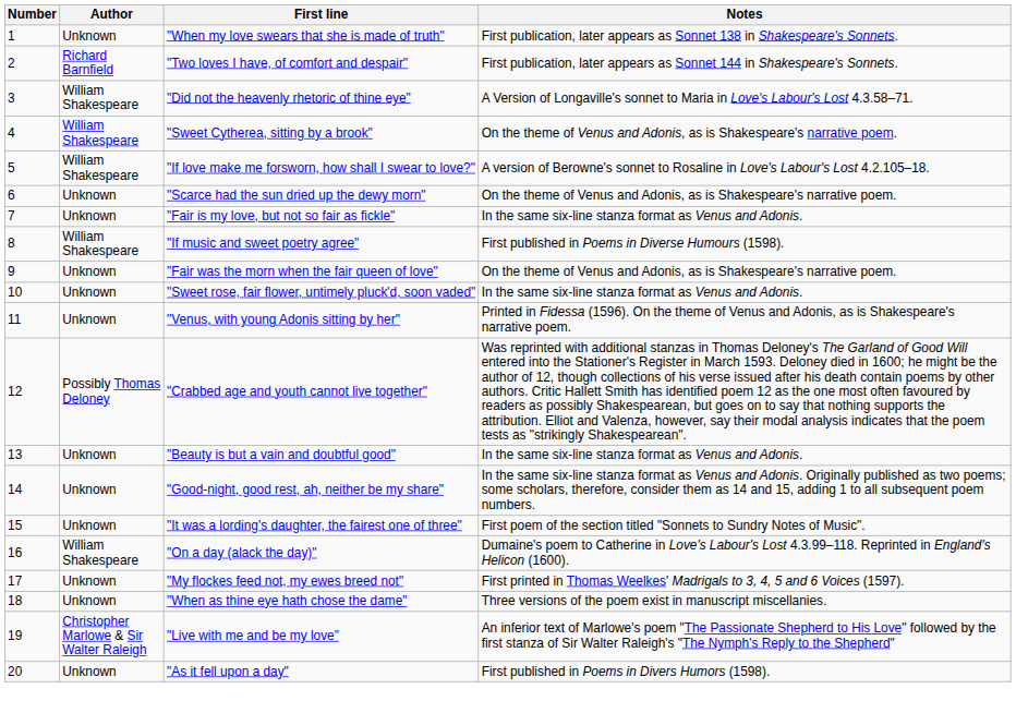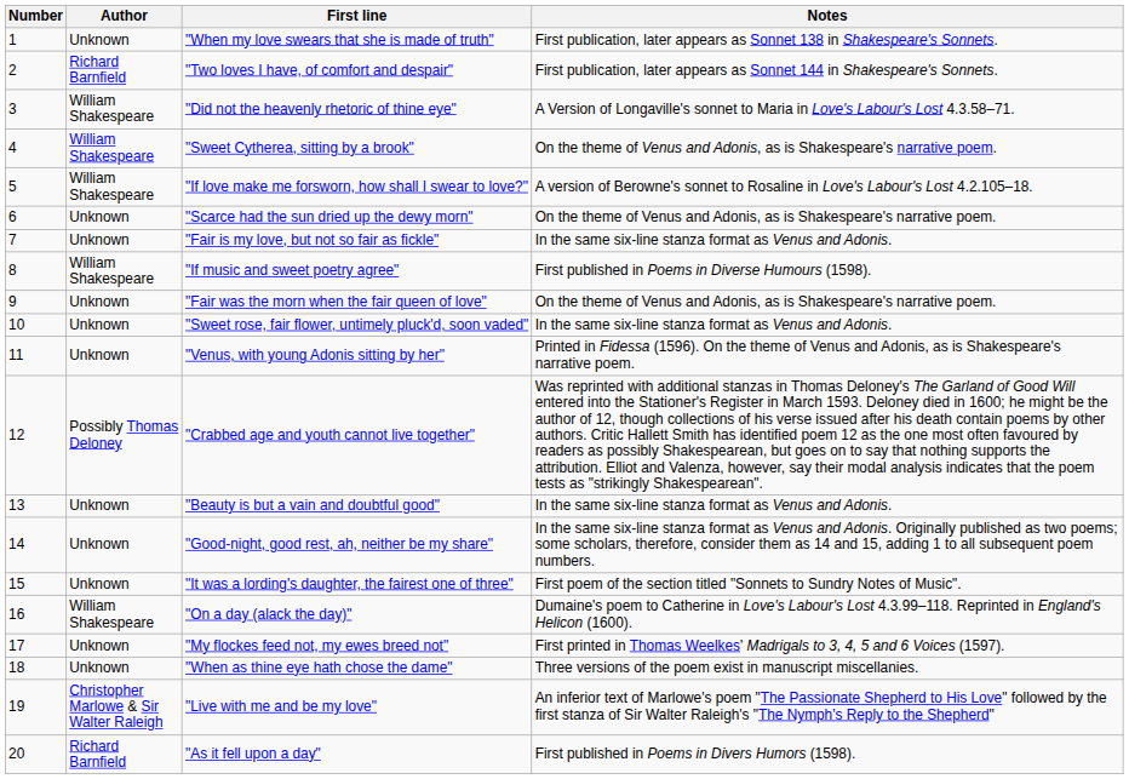"As it fell upon a day" | Author: Unknown -> Richard Barnfield
